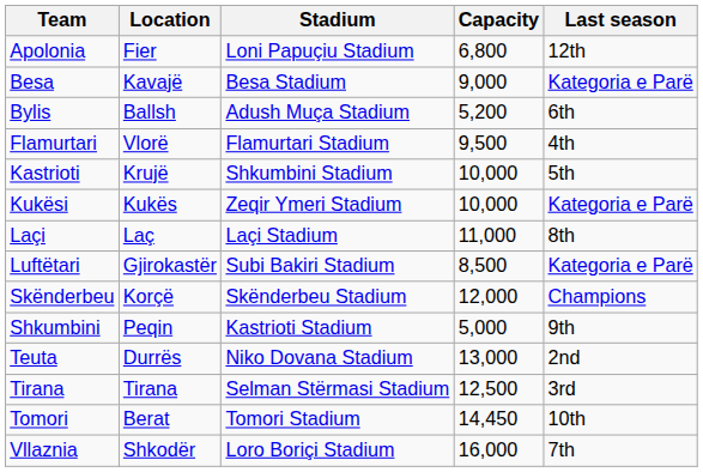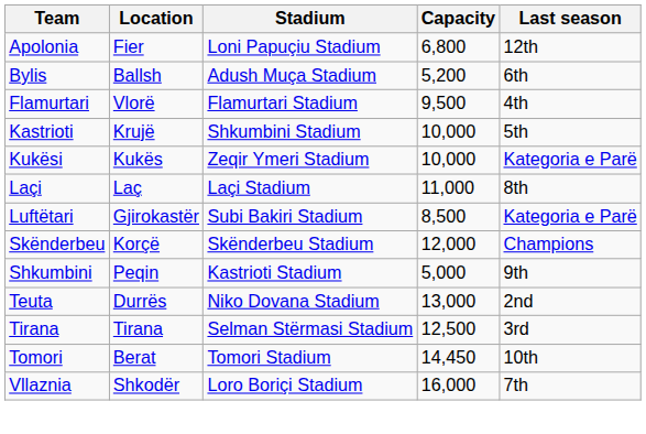- row: Besa | Kavajë | Besa Stadium | 9,000 | Kategoria e Parë
